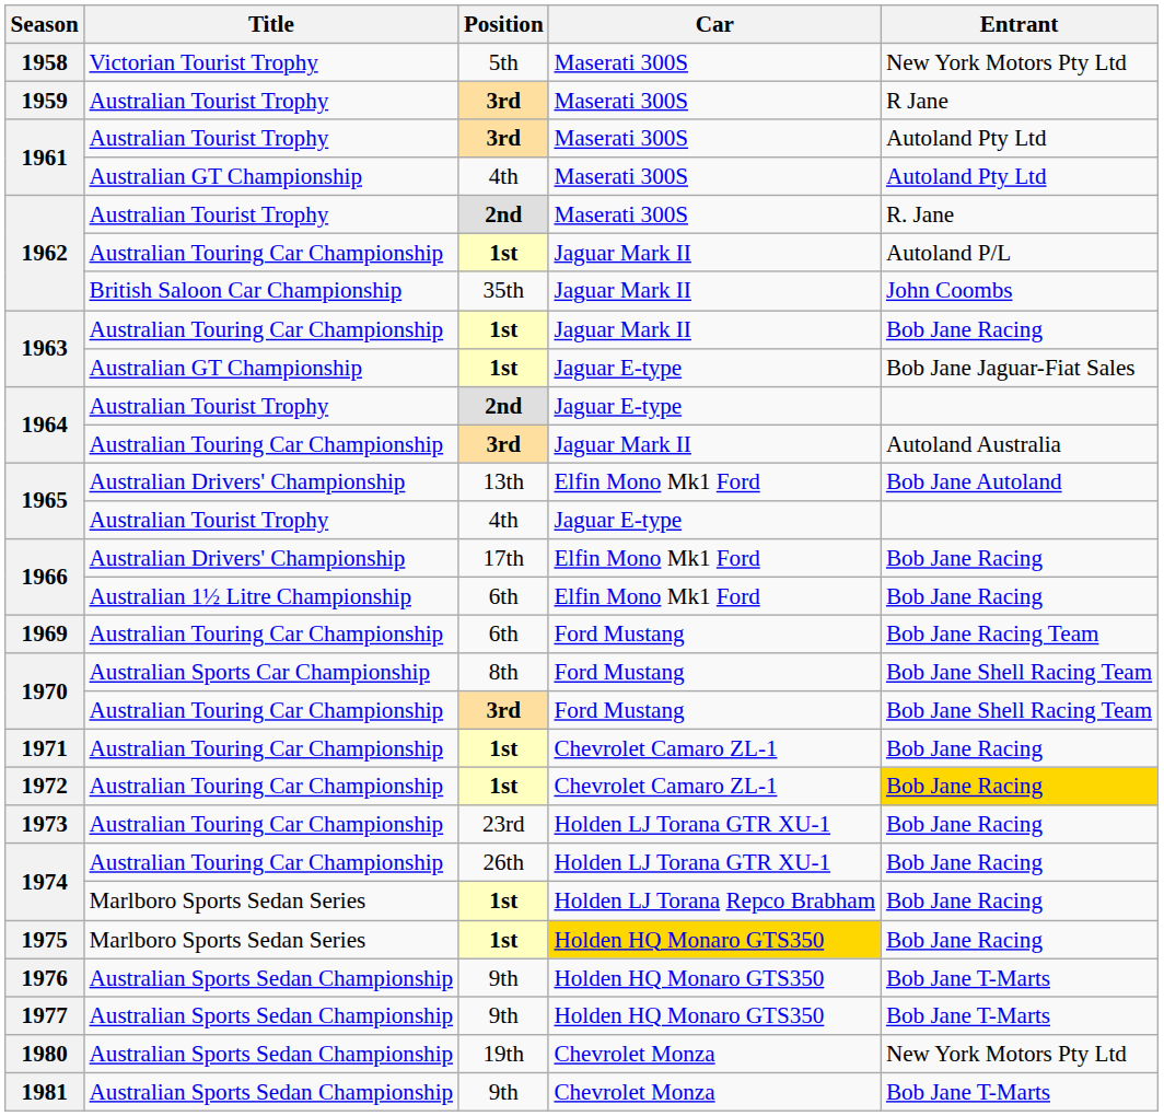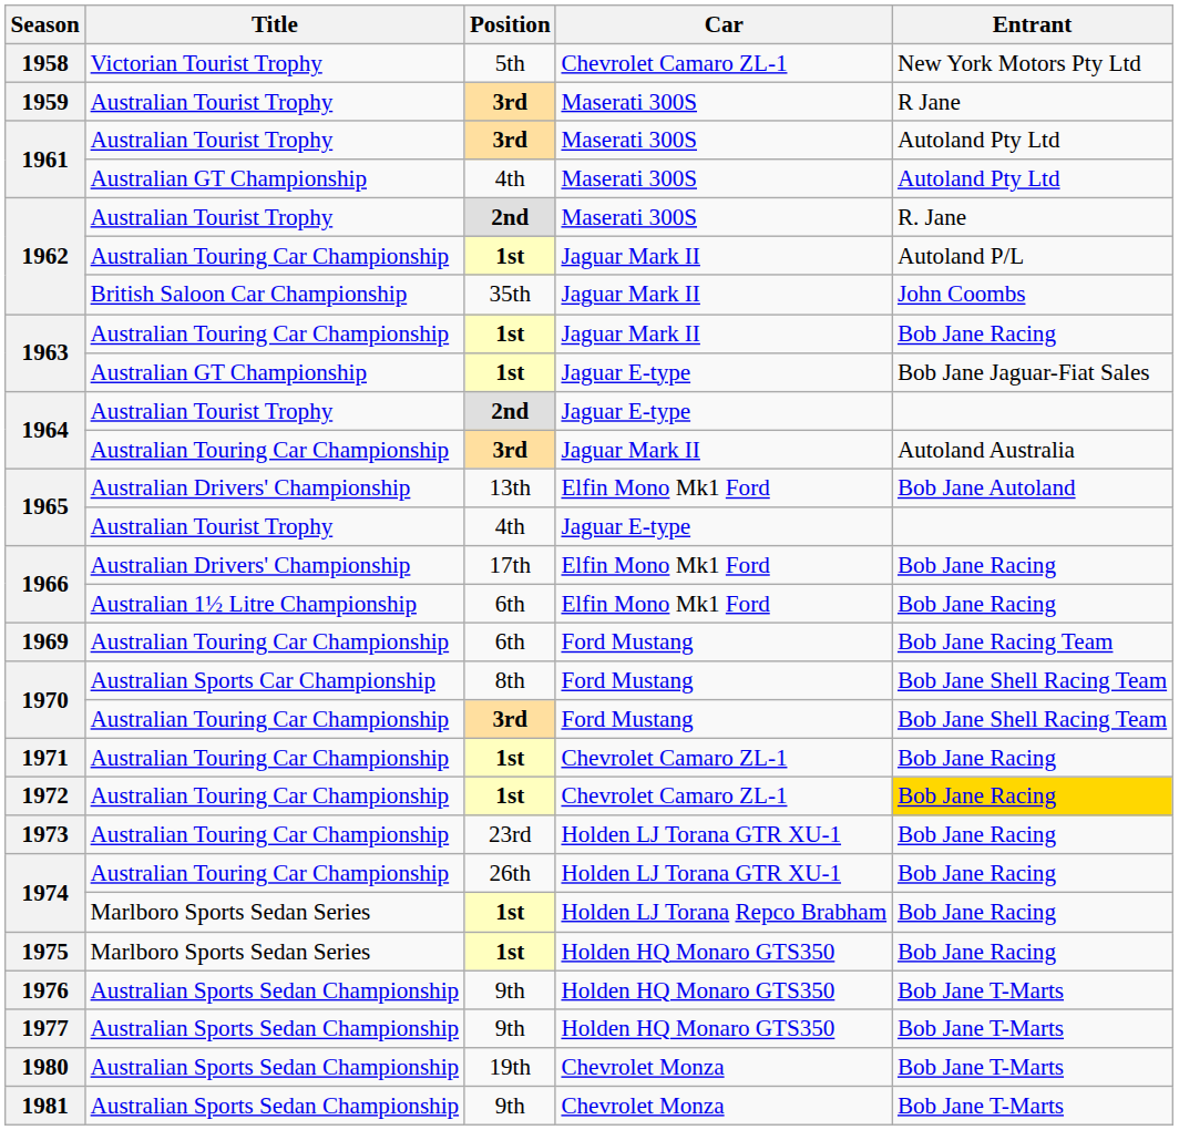1958 | Car: Maserati 300S -> Chevrolet Camaro ZL-1
1975 | Car: gold background -> no background
1980 | Entrant: New York Motors Pty Ltd -> Bob Jane T-Marts
